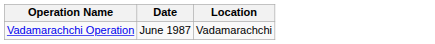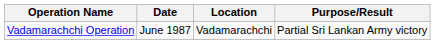+ column: Purpose/Result | Partial Sri Lankan Army victory
